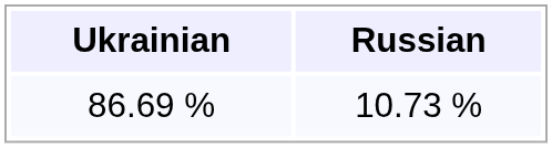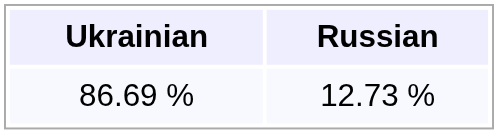86.69 % | Russian: 10.73 % -> 12.73 %
